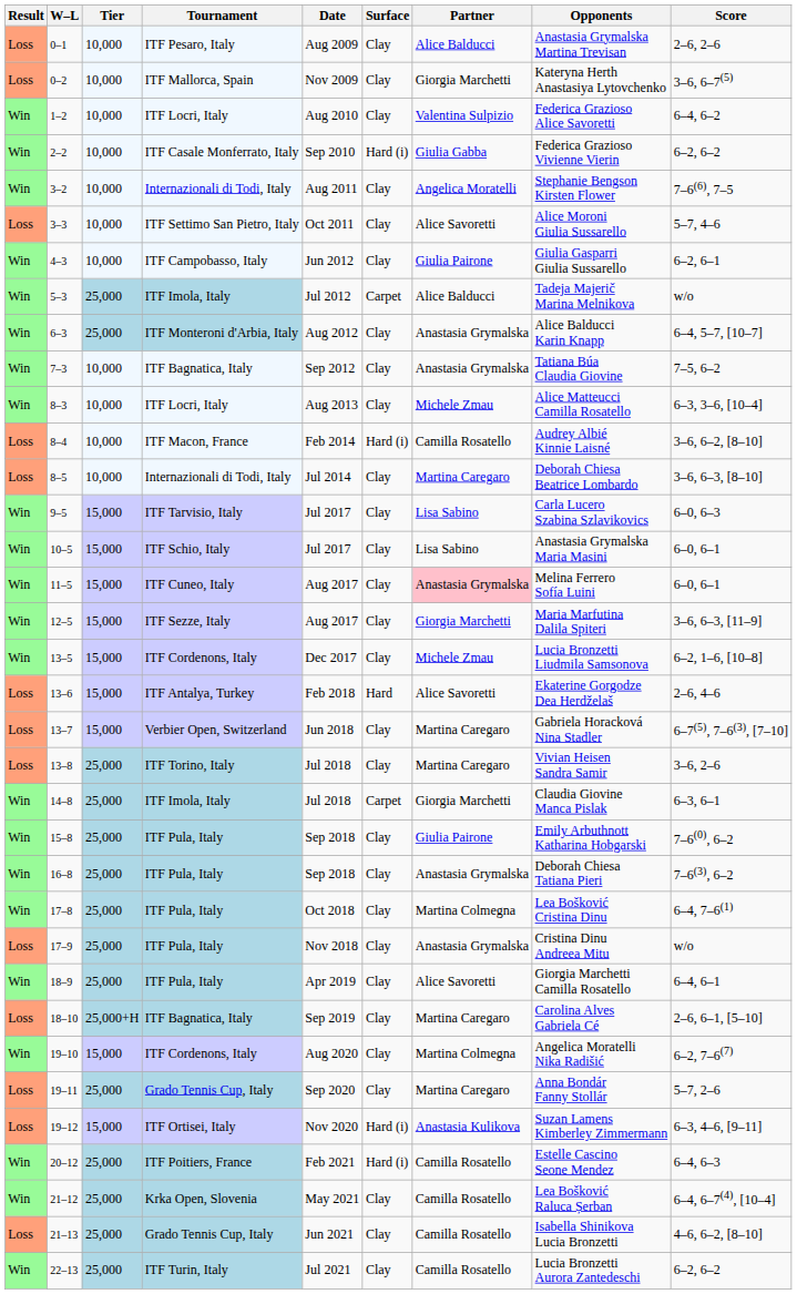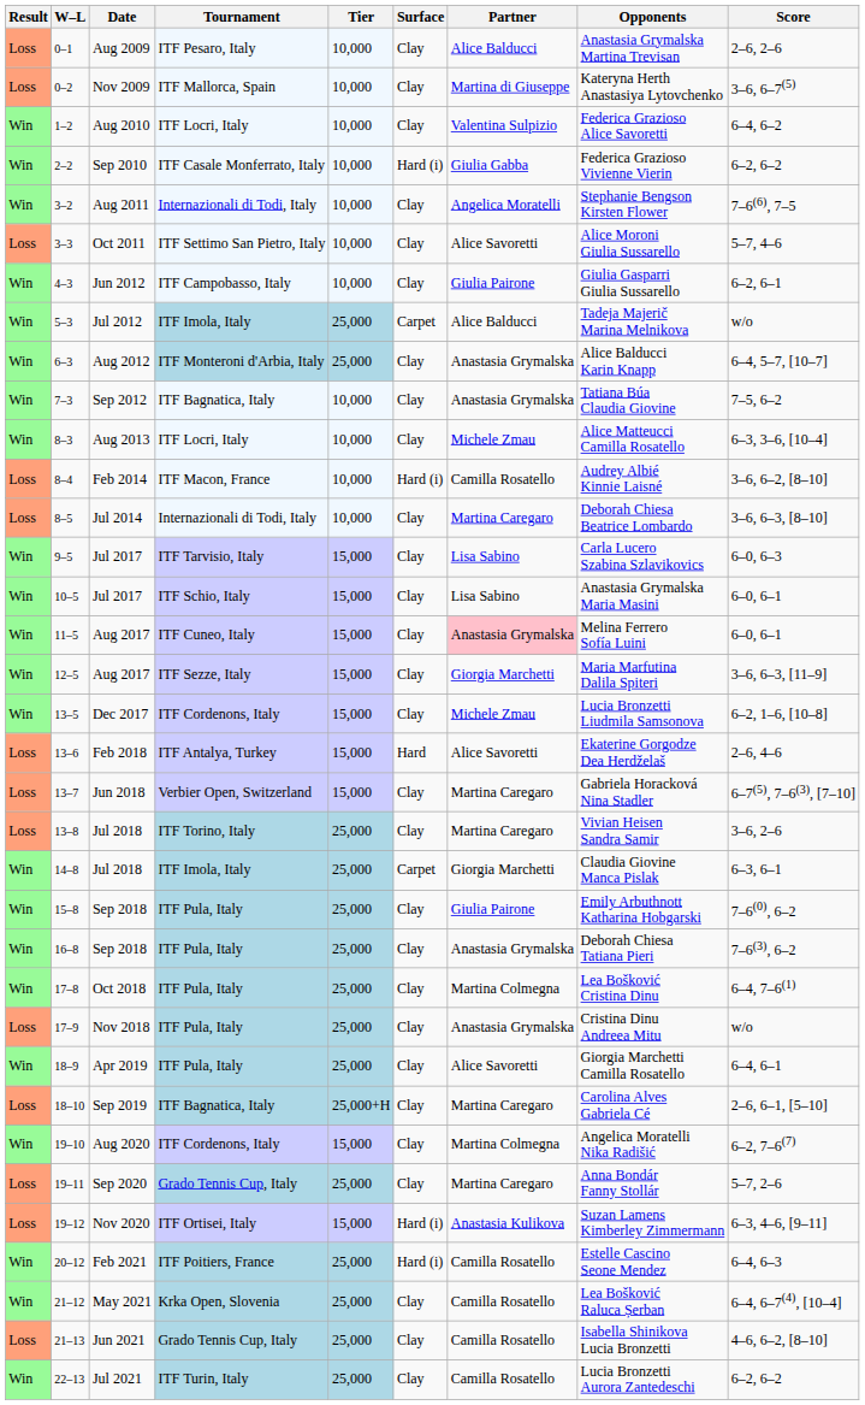columns swapped: Date <-> Tier
0–2 | Partner: Giorgia Marchetti -> Martina di Giuseppe
